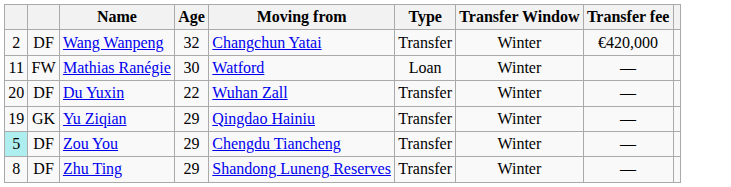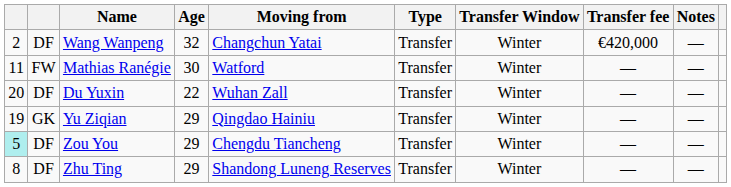+ column: Notes | — | — | — | — | — | —
Mathias Ranégie | Type: Loan -> Transfer
